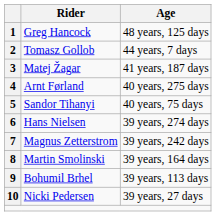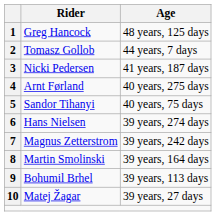3 | Rider: Matej Žagar -> Nicki Pedersen
10 | Rider: Nicki Pedersen -> Matej Žagar
